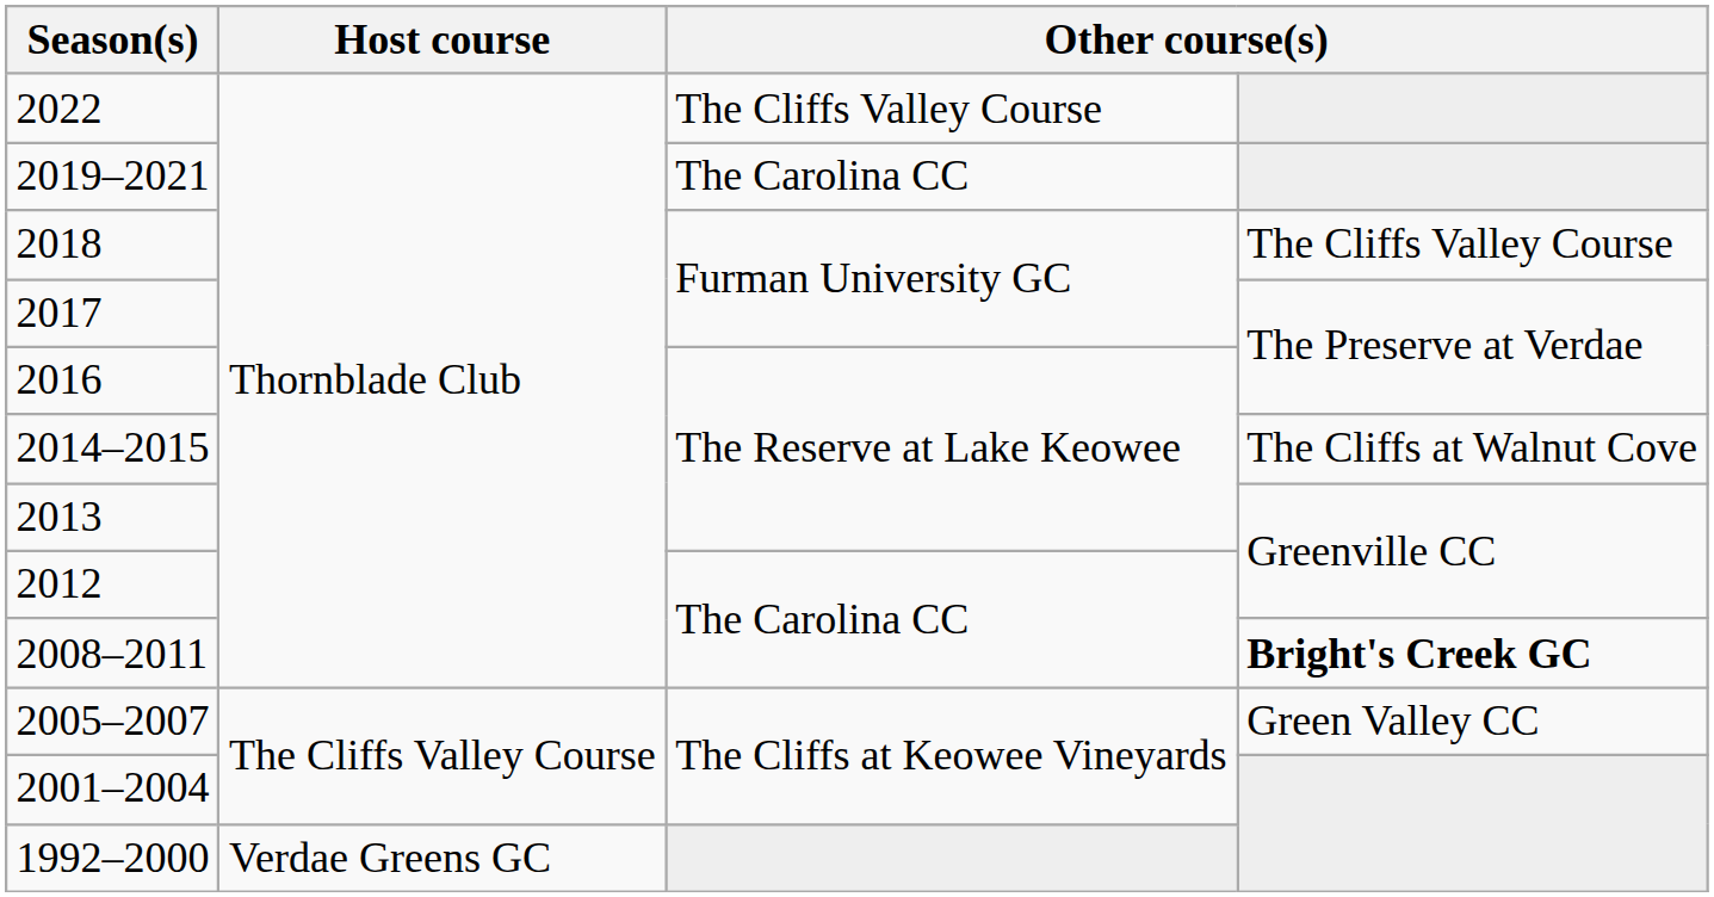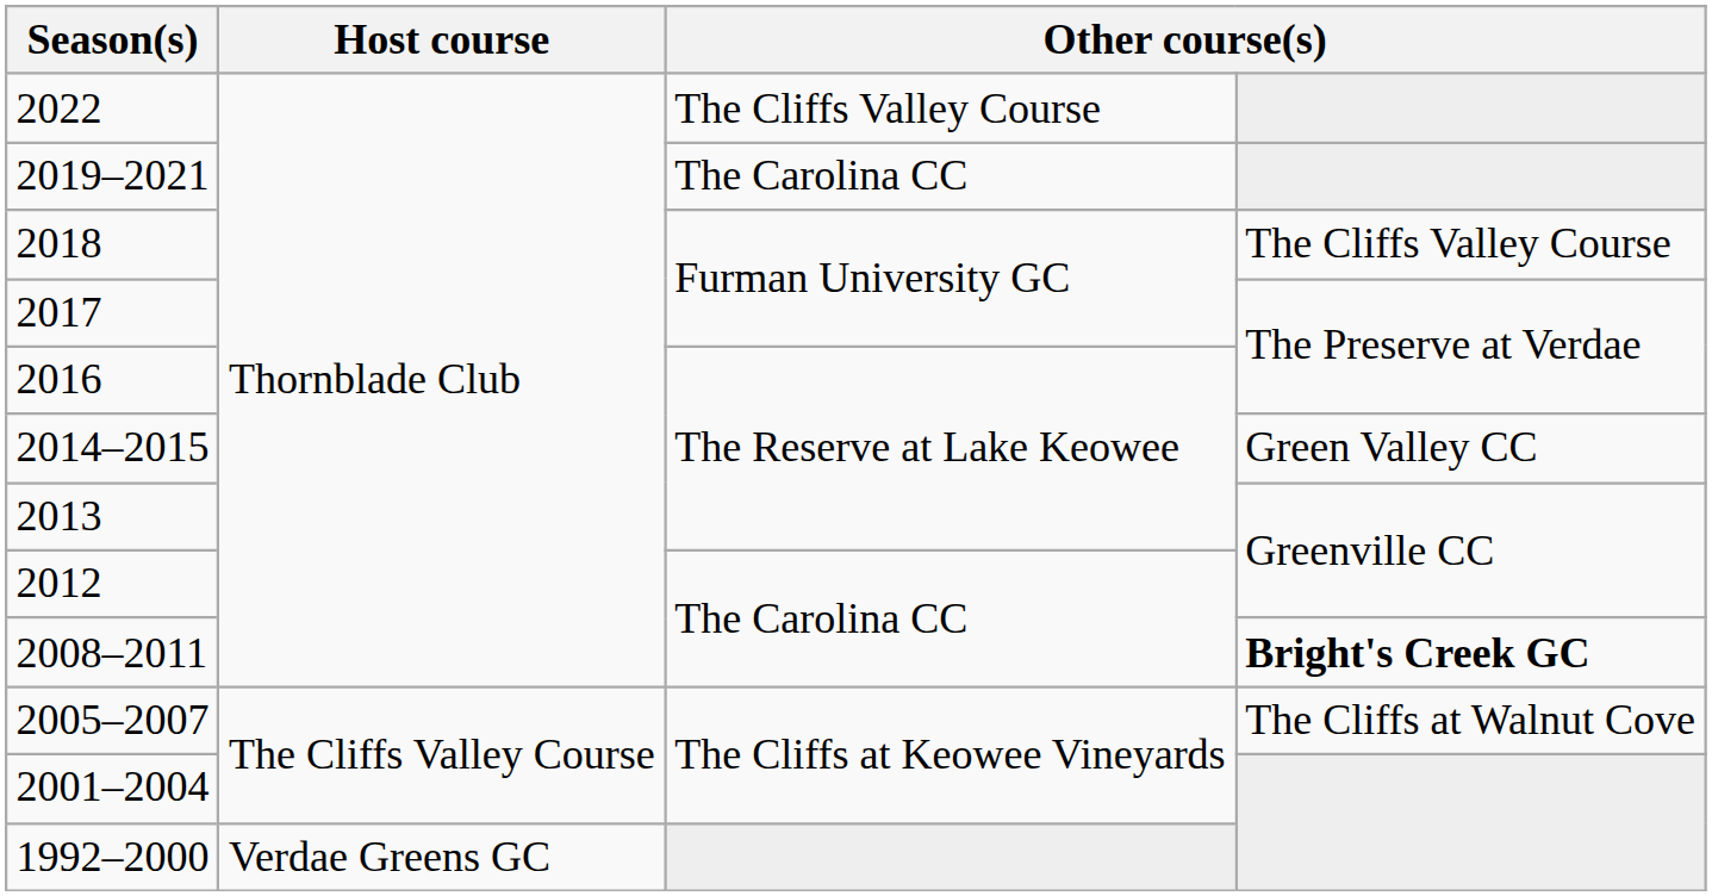2014–2015 | column 4: The Cliffs at Walnut Cove -> Green Valley CC
2005–2007 | column 4: Green Valley CC -> The Cliffs at Walnut Cove
